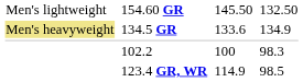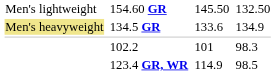102.2 | column 5: 100 -> 101
